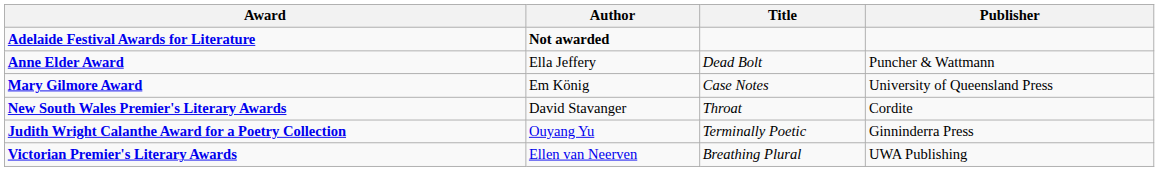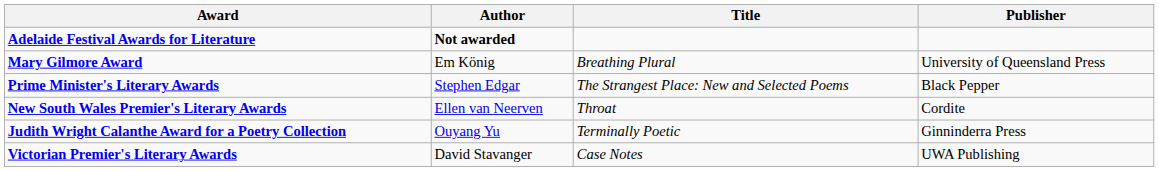- row: Anne Elder Award | Ella Jeffery | Dead Bolt | Puncher & Wattmann
Mary Gilmore Award | Title: Case Notes -> Breathing Plural
+ row: Prime Minister's Literary Awards | Stephen Edgar | The Strangest Place: New and Selected Poems | Black Pepper
New South Wales Premier's Literary Awards | Author: David Stavanger -> Ellen van Neerven
Victorian Premier's Literary Awards | Author: Ellen van Neerven -> David Stavanger
Victorian Premier's Literary Awards | Title: Breathing Plural -> Case Notes
